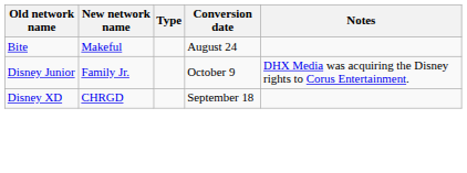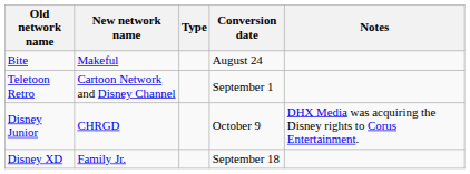+ row: Teletoon Retro | Cartoon Network and Disney Channel | September 1
Disney Junior | New network name: Family Jr. -> CHRGD
Disney XD | New network name: CHRGD -> Family Jr.
